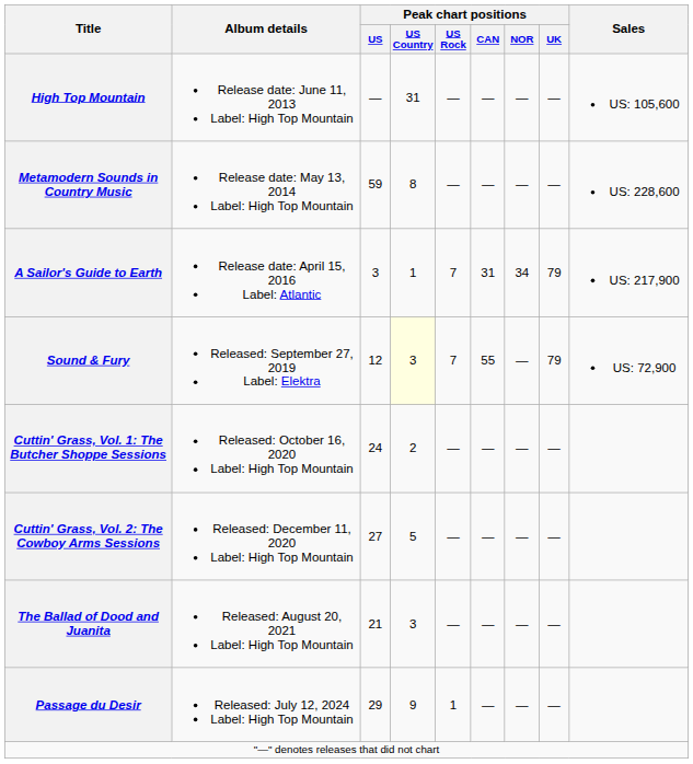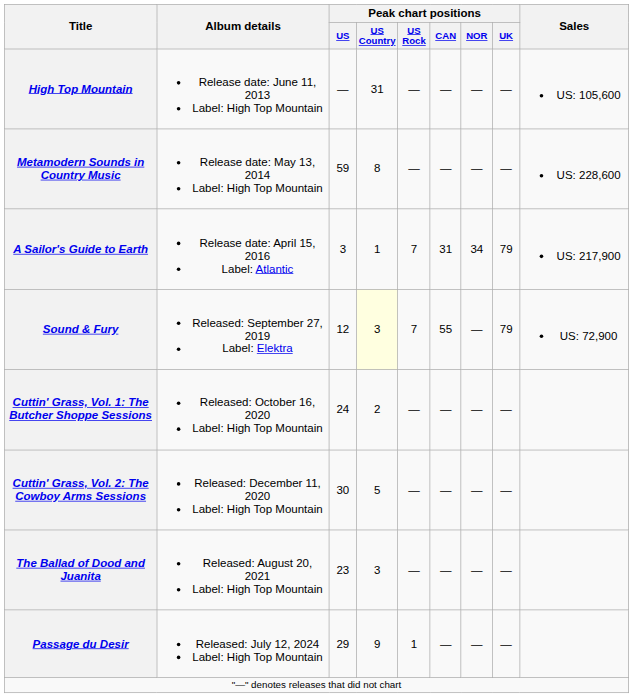Cuttin' Grass, Vol. 2: The Cowboy Arms Sessions | Peak chart positions / US: 27 -> 30
The Ballad of Dood and Juanita | Peak chart positions / US: 21 -> 23
